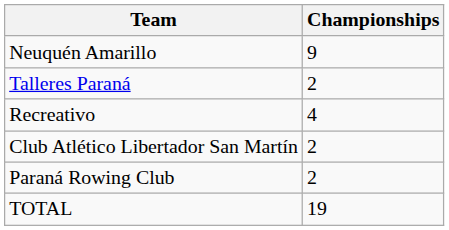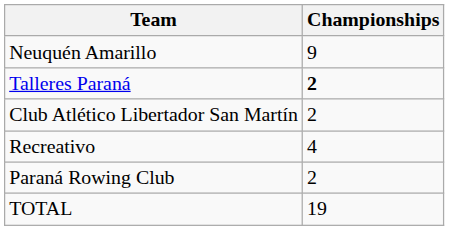Talleres Paraná | Championships: normal -> bold
rows swapped: Club Atlético Libertador San Martín <-> Recreativo
